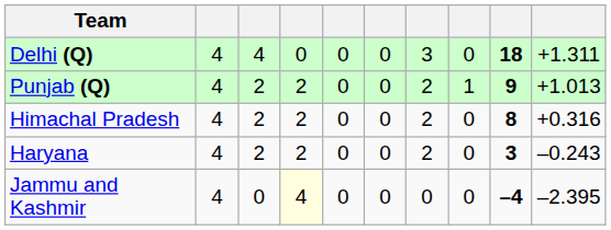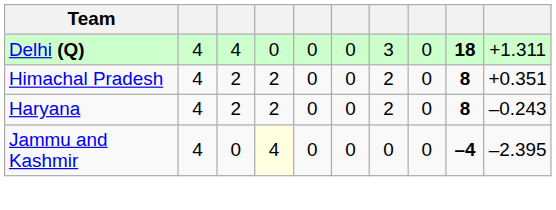- row: Punjab (Q) | 4 | 2 | 2 | 0 | 0 | 2 | 1 | 9 | +1.013
Himachal Pradesh | column 10: +0.316 -> +0.351
Haryana | column 9: 3 -> 8
